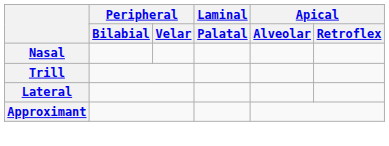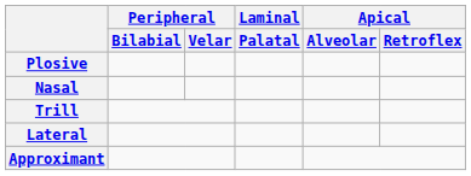+ row: Plosive
